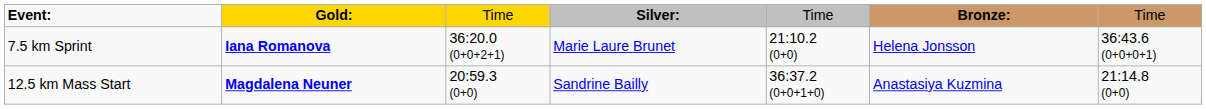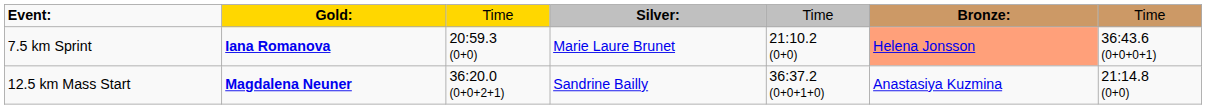7.5 km Sprint | column 3: 36:20.0 (0+0+2+1) -> 20:59.3 (0+0)
7.5 km Sprint | column 6: no background -> lightsalmon background
12.5 km Mass Start | column 3: 20:59.3 (0+0) -> 36:20.0 (0+0+2+1)
